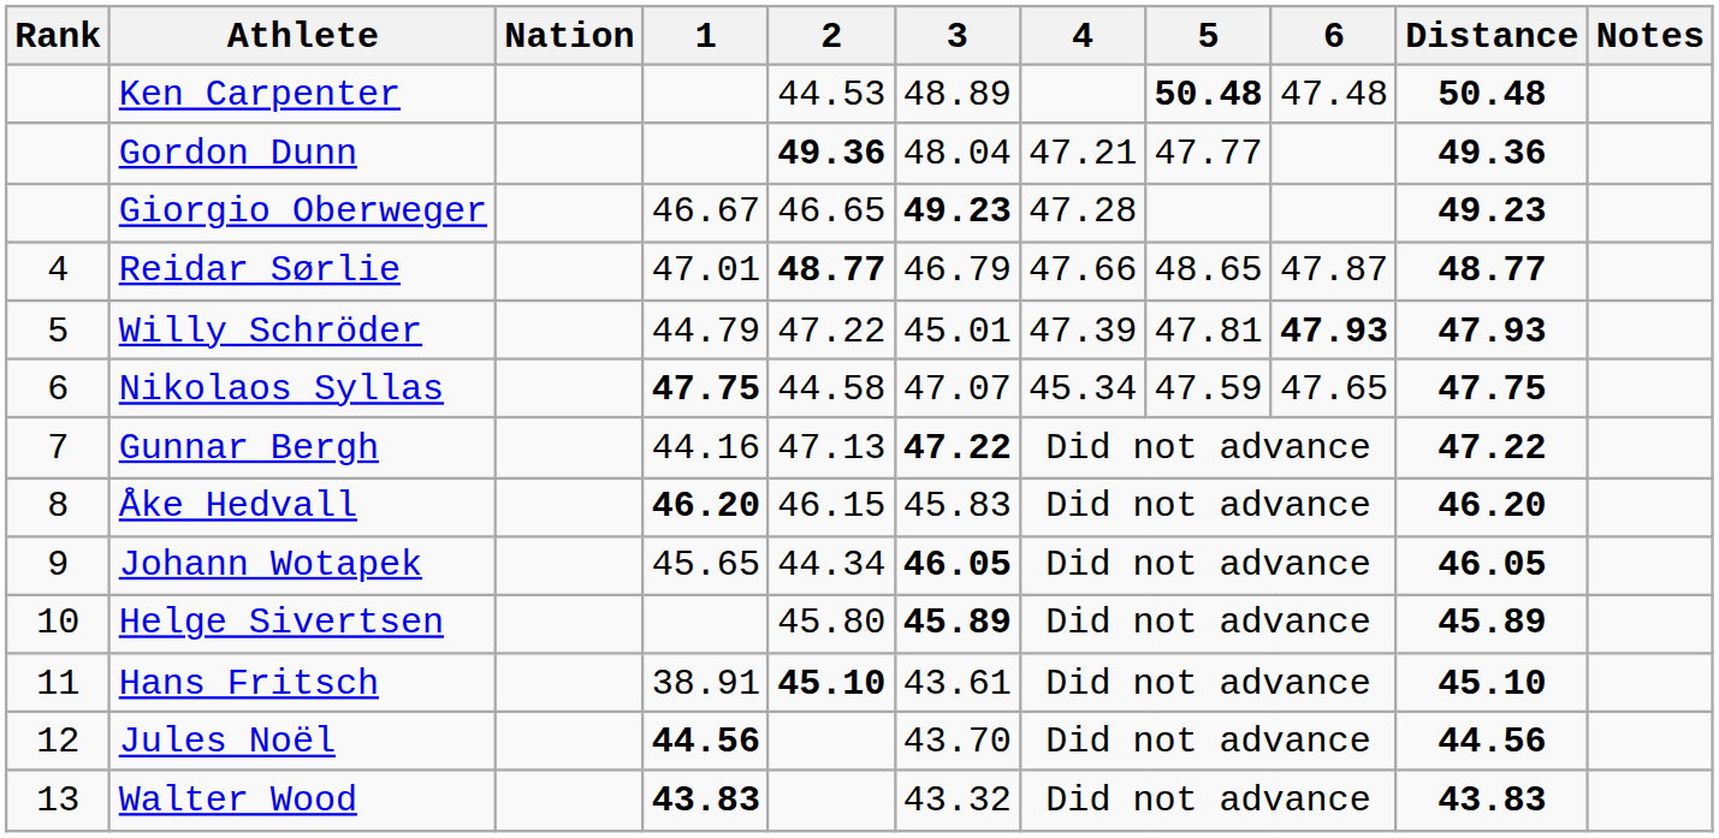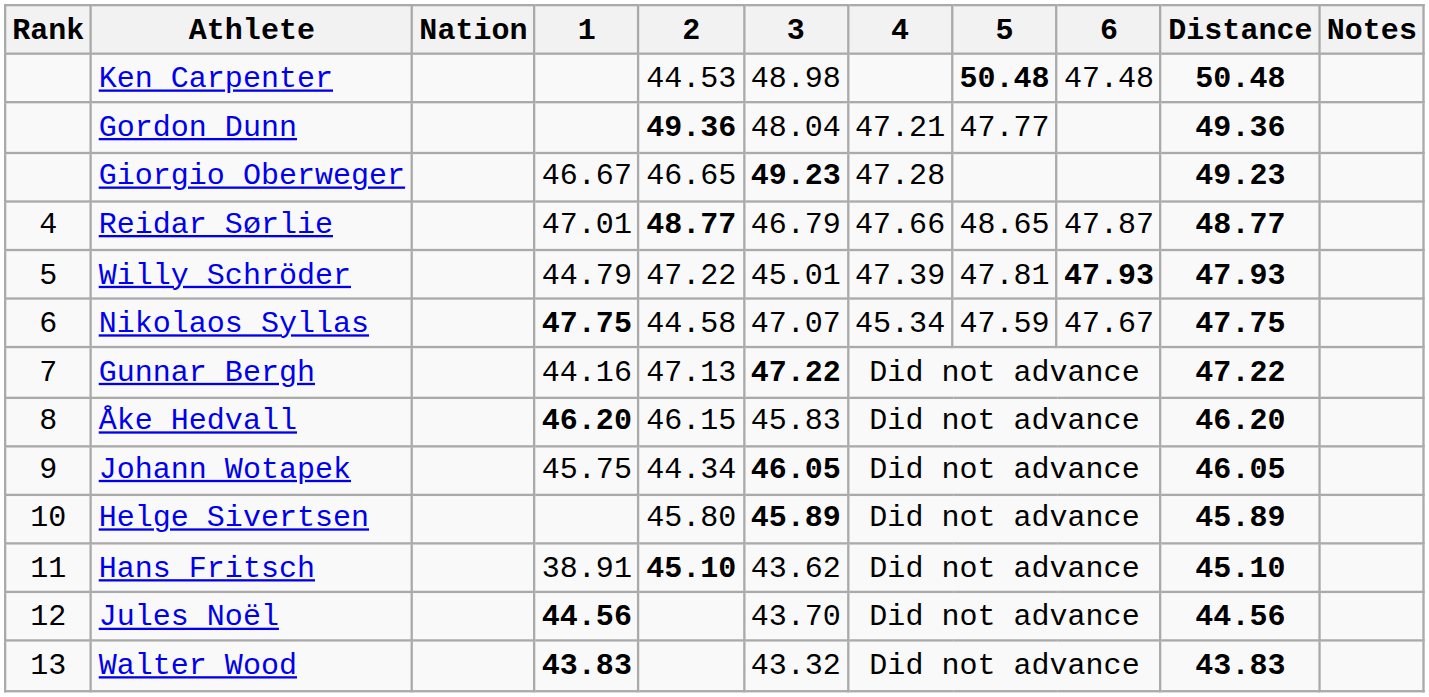Ken Carpenter | 3: 48.89 -> 48.98
Nikolaos Syllas | 6: 47.65 -> 47.67
Johann Wotapek | 1: 45.65 -> 45.75
Hans Fritsch | 3: 43.61 -> 43.62
